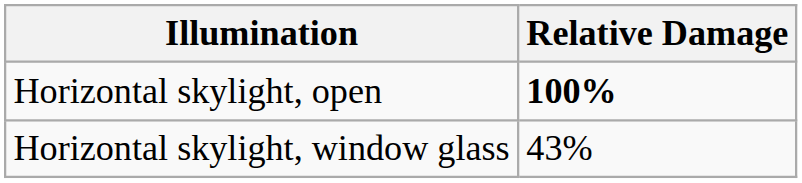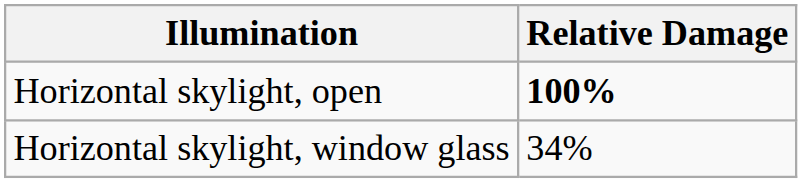Horizontal skylight, window glass | Relative Damage: 43% -> 34%
